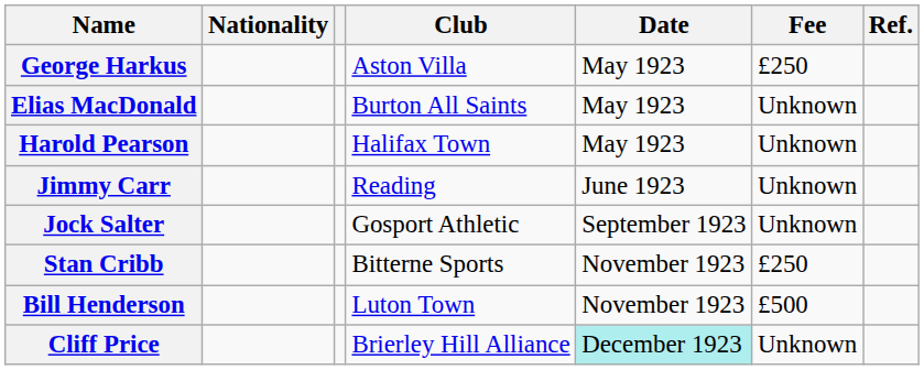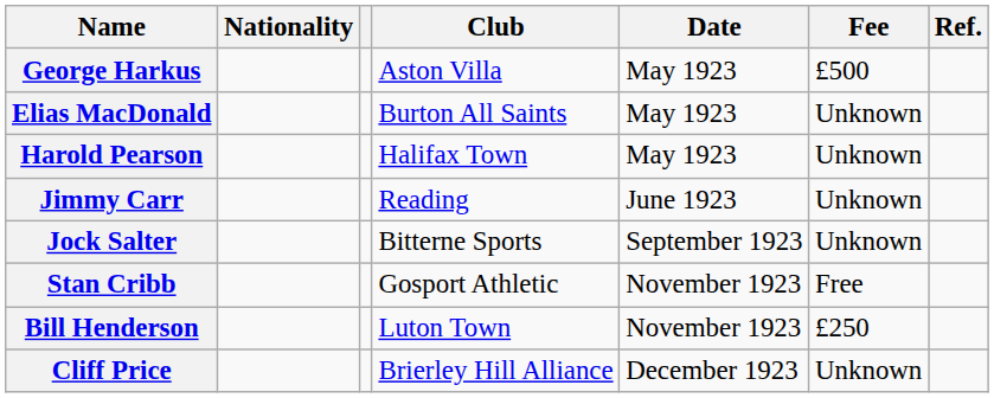George Harkus | Fee: £250 -> £500
Jock Salter | Club: Gosport Athletic -> Bitterne Sports
Stan Cribb | Club: Bitterne Sports -> Gosport Athletic
Stan Cribb | Fee: £250 -> Free
Bill Henderson | Fee: £500 -> £250
Cliff Price | Date: paleturquoise background -> no background
